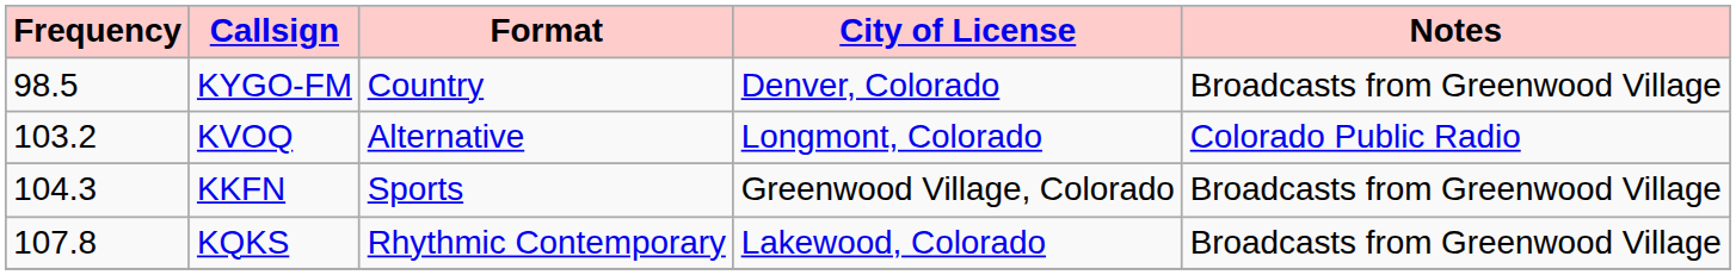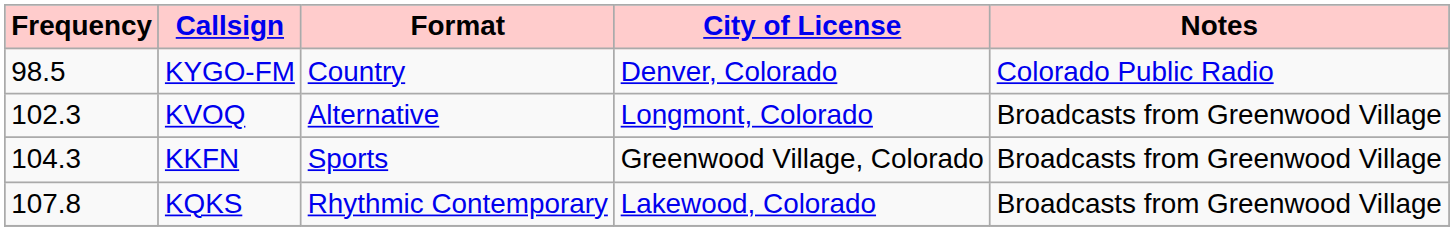KYGO-FM | Notes: Broadcasts from Greenwood Village -> Colorado Public Radio
KVOQ | Frequency: 103.2 -> 102.3
KVOQ | Notes: Colorado Public Radio -> Broadcasts from Greenwood Village
